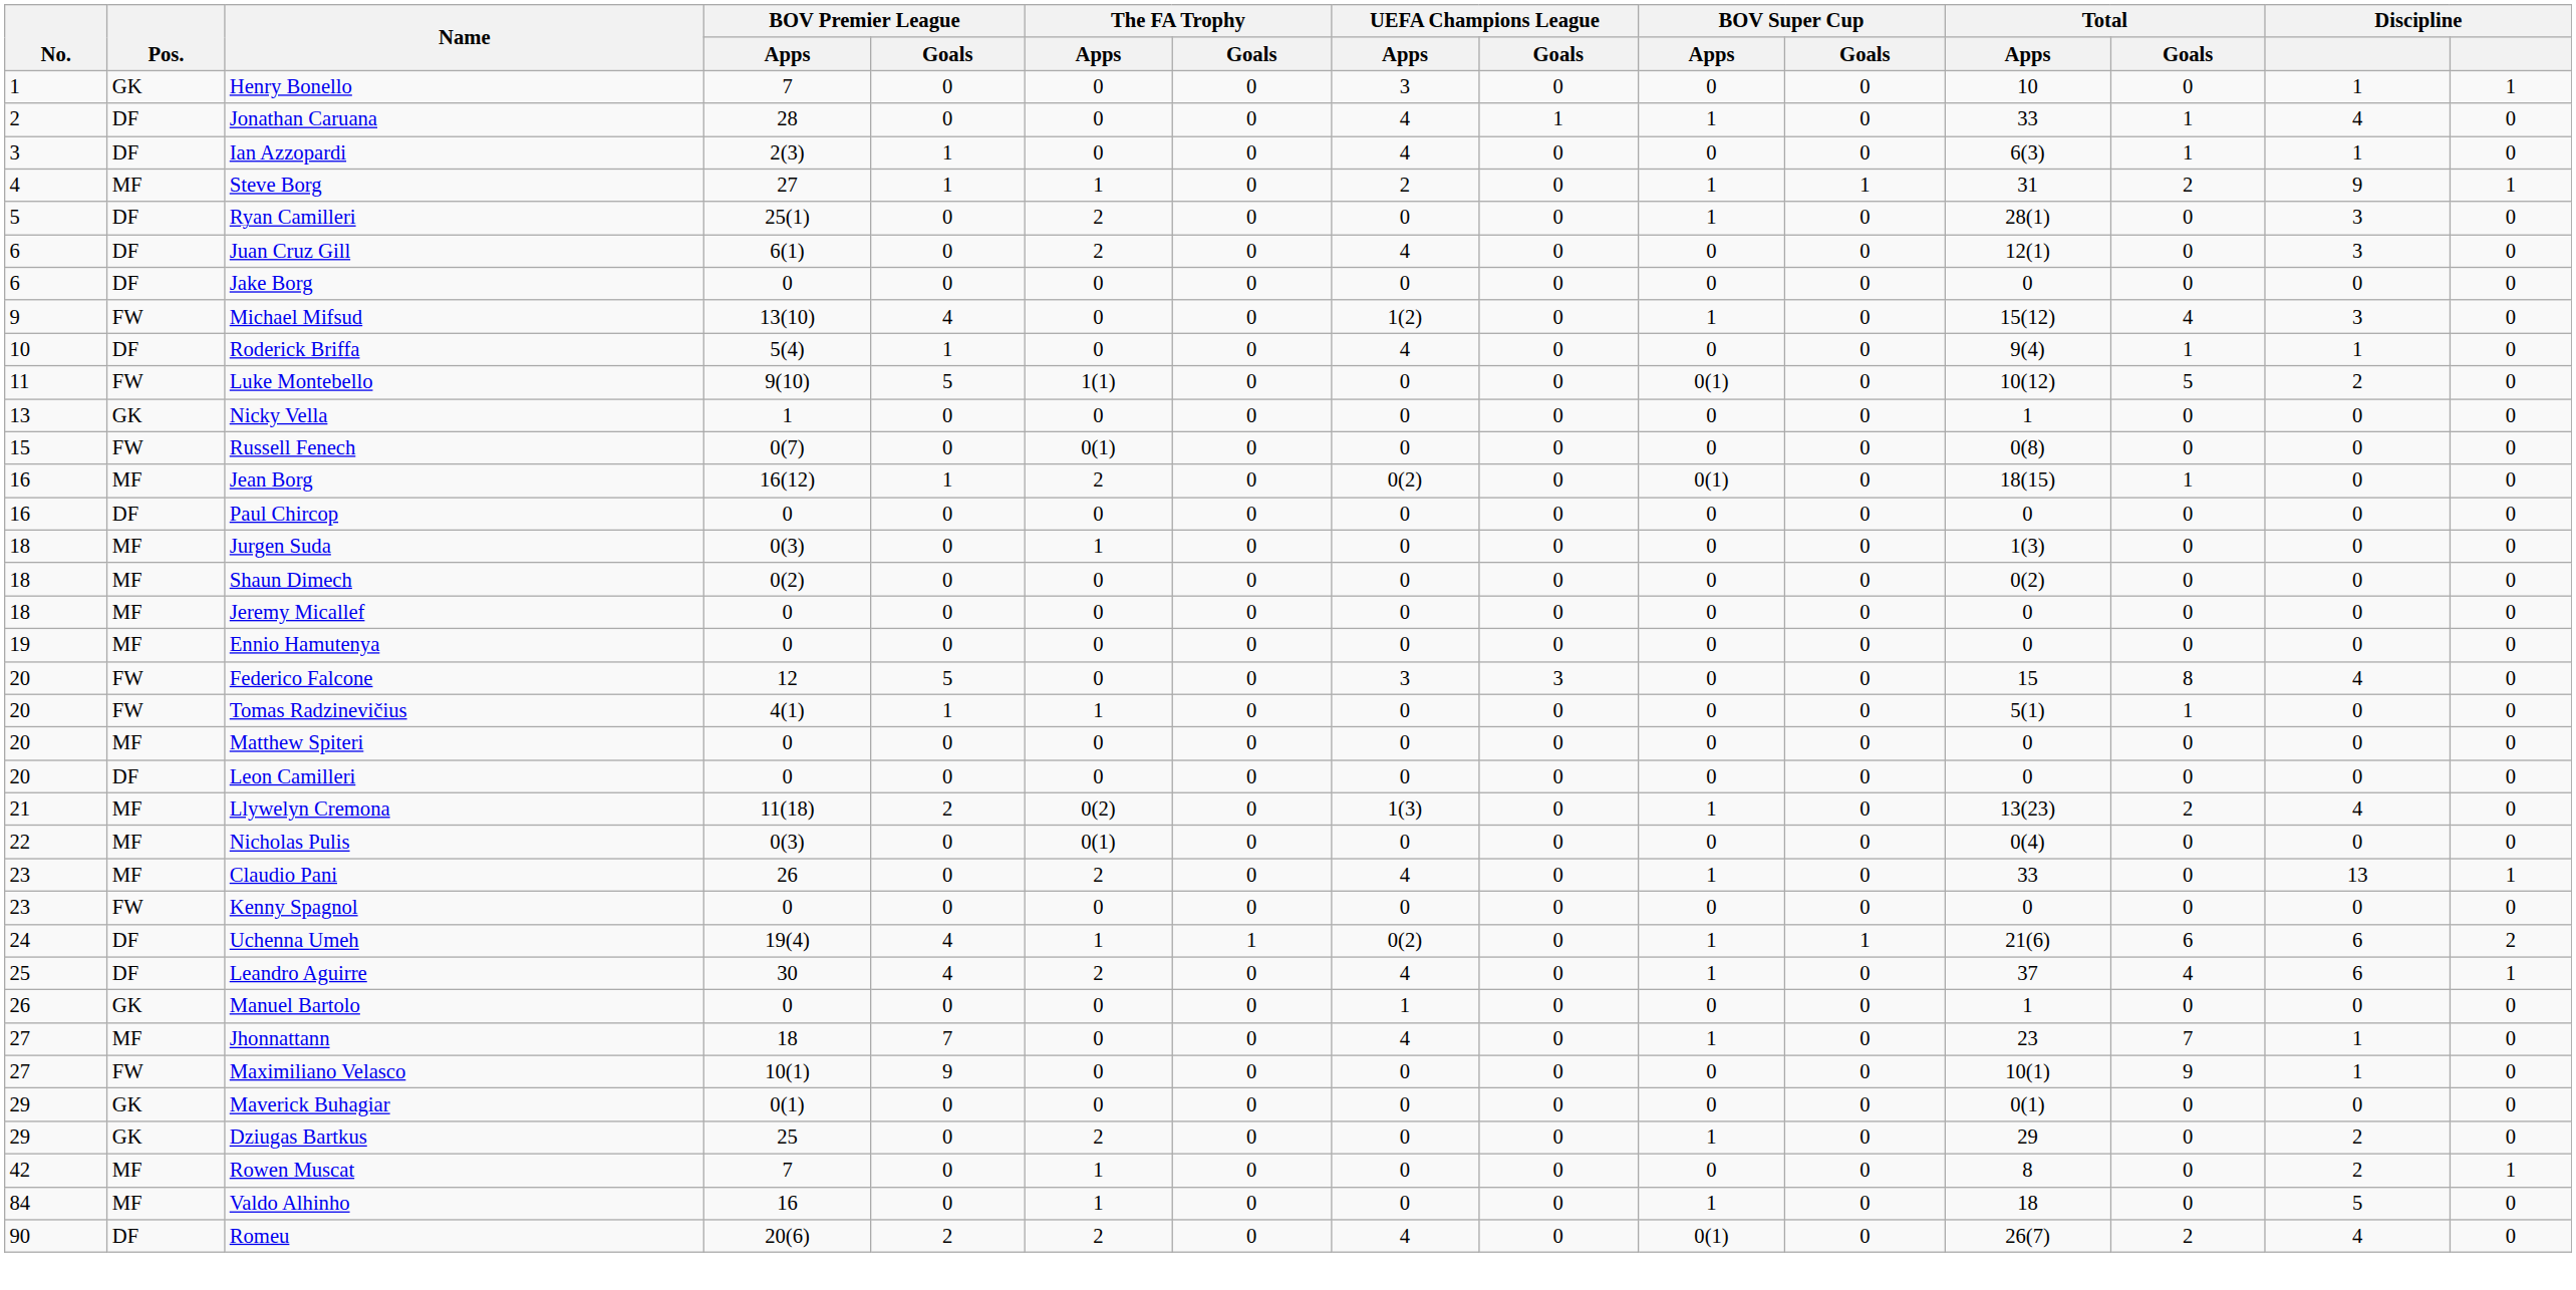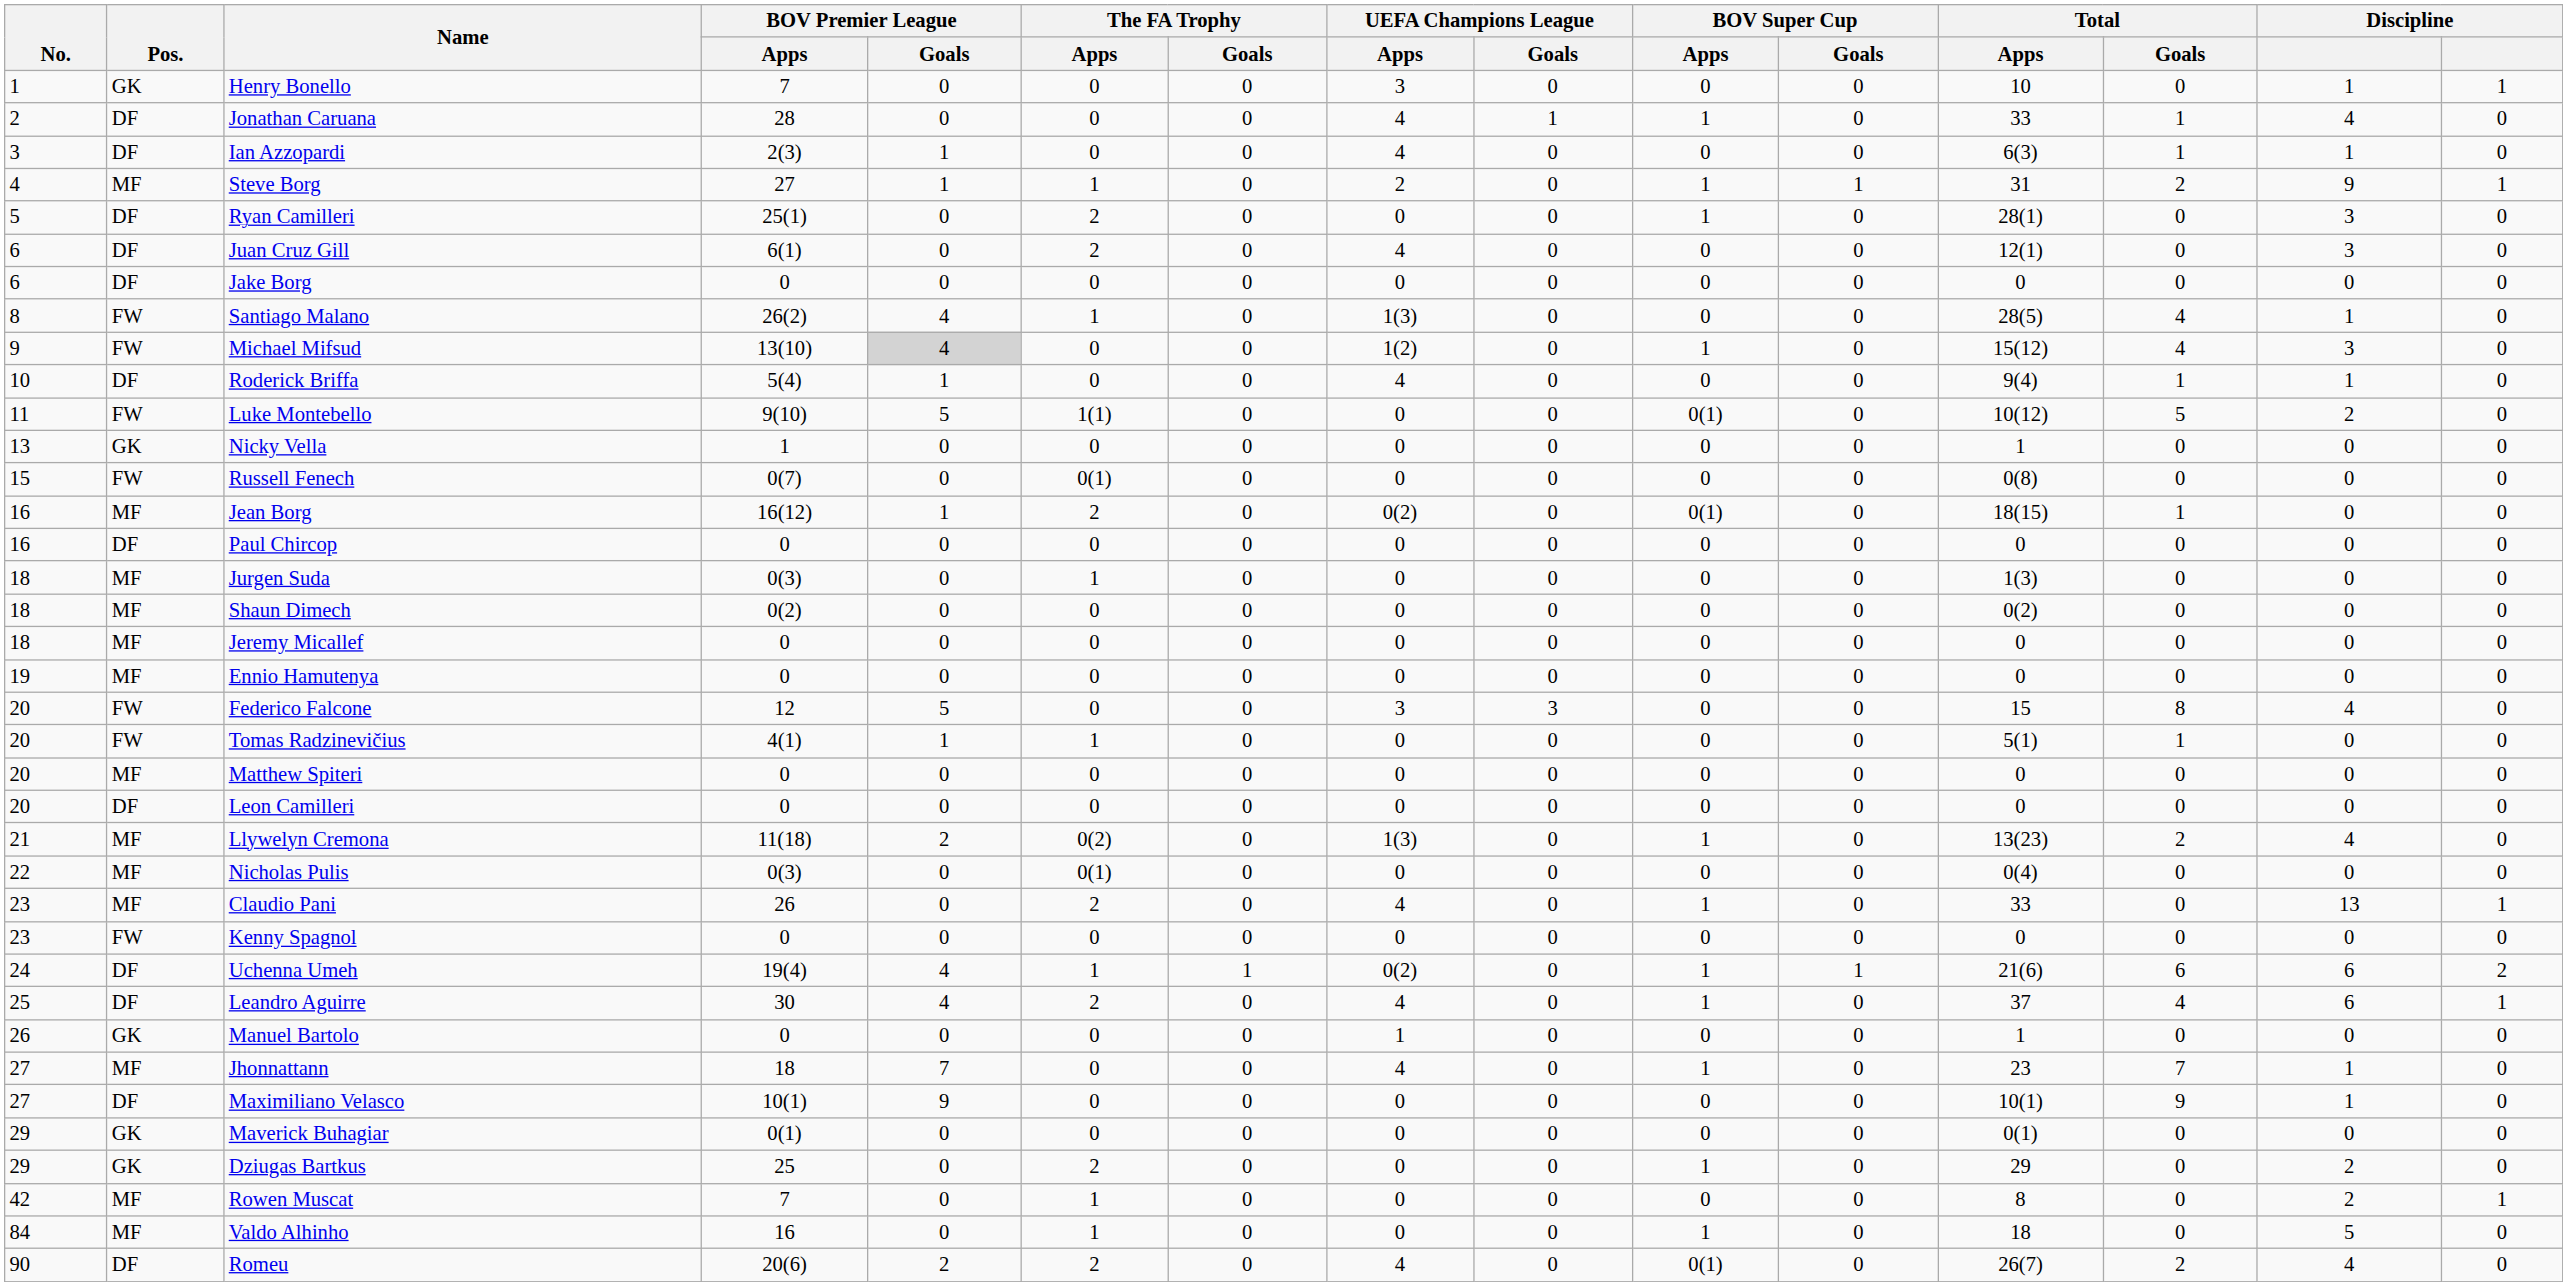+ row: 8 | FW | Santiago Malano | 26(2) | 4 | 1 | 0 | 1(3) | 0 | 0 | 0 | 28(5) | 4 | 1 | 0
Michael Mifsud | BOV Premier League / Goals: no background -> lightgrey background
Maximiliano Velasco | Pos.: FW -> DF
